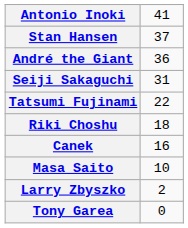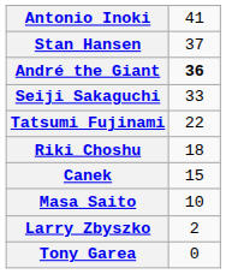André the Giant | column 2: normal -> bold
Seiji Sakaguchi | column 2: 31 -> 33
Canek | column 2: 16 -> 15
